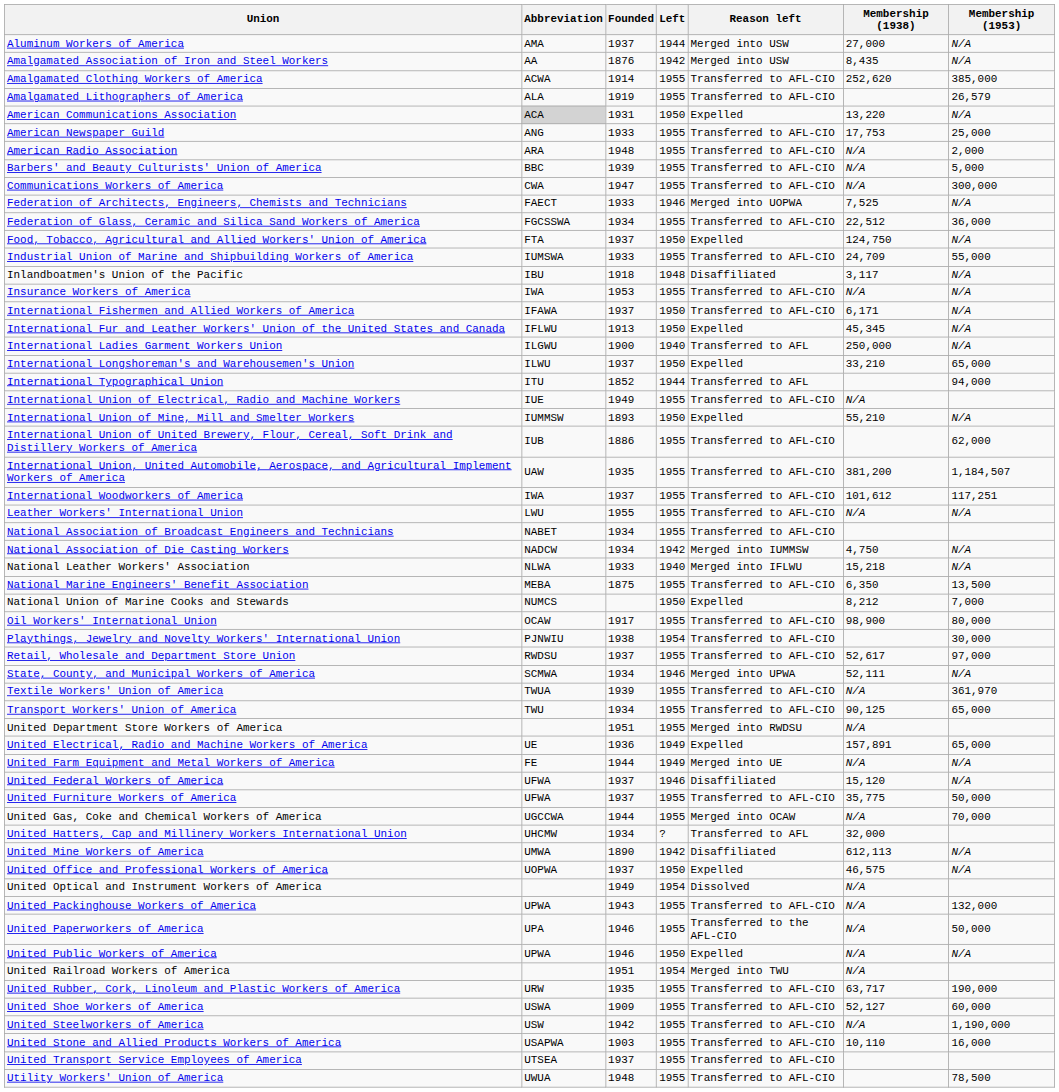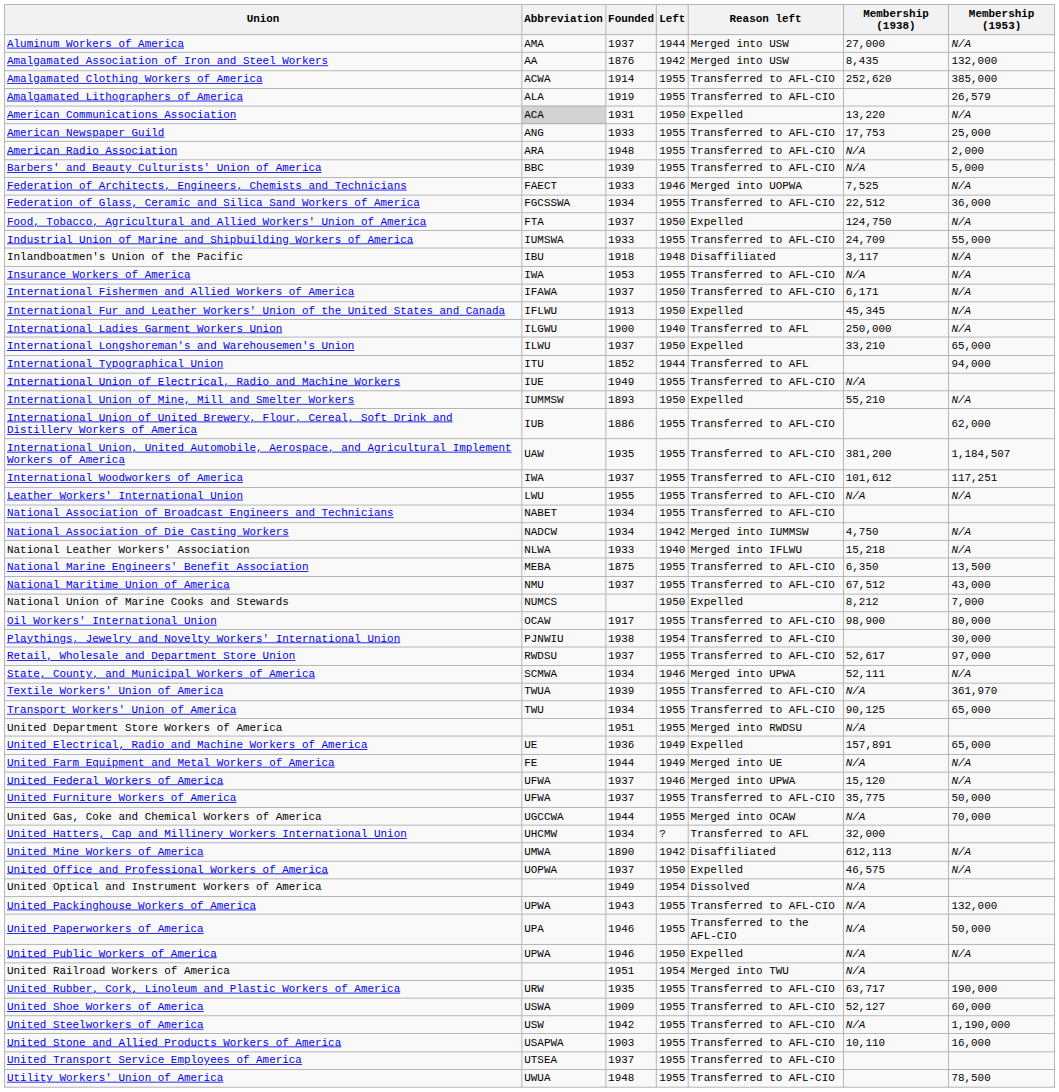Amalgamated Association of Iron and Steel Workers | Membership (1953): N/A -> 132,000
- row: Communications Workers of America | CWA | 1947 | 1955 | Transferred to AFL-CIO | N/A | 300,000
+ row: National Maritime Union of America | NMU | 1937 | 1955 | Transferred to AFL-CIO | 67,512 | 43,000
United Federal Workers of America | Reason left: Disaffiliated -> Merged into UPWA
